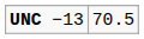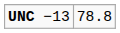UNC −13 | column 2: 70.5 -> 78.8
